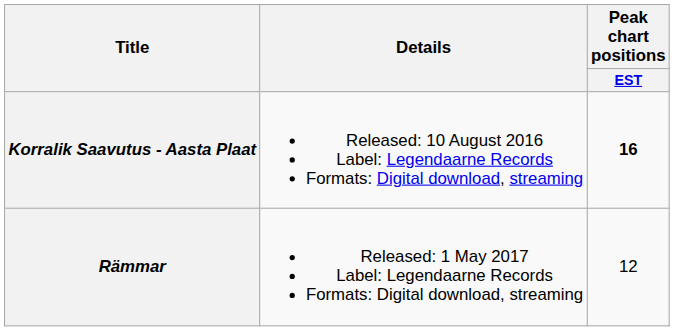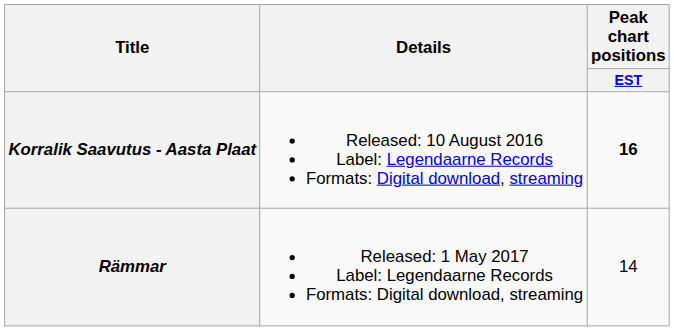Rämmar | Peak chart positions / EST: 12 -> 14
